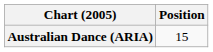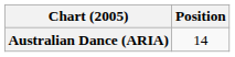Australian Dance (ARIA) | Position: 15 -> 14
